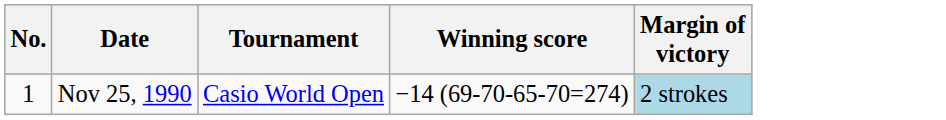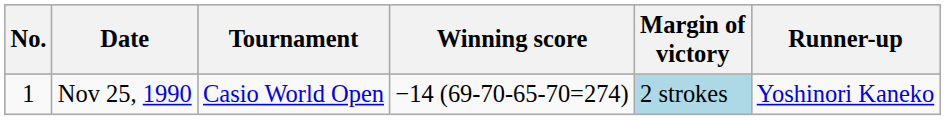+ column: Runner-up | Yoshinori Kaneko
